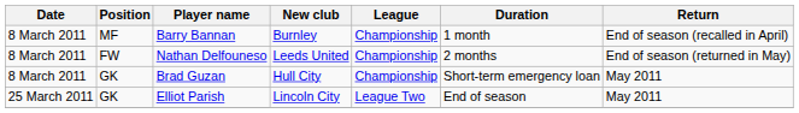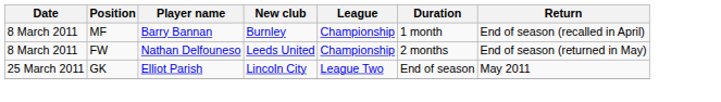- row: 8 March 2011 | GK | Brad Guzan | Hull City | Championship | Short-term emergency loan | May 2011
